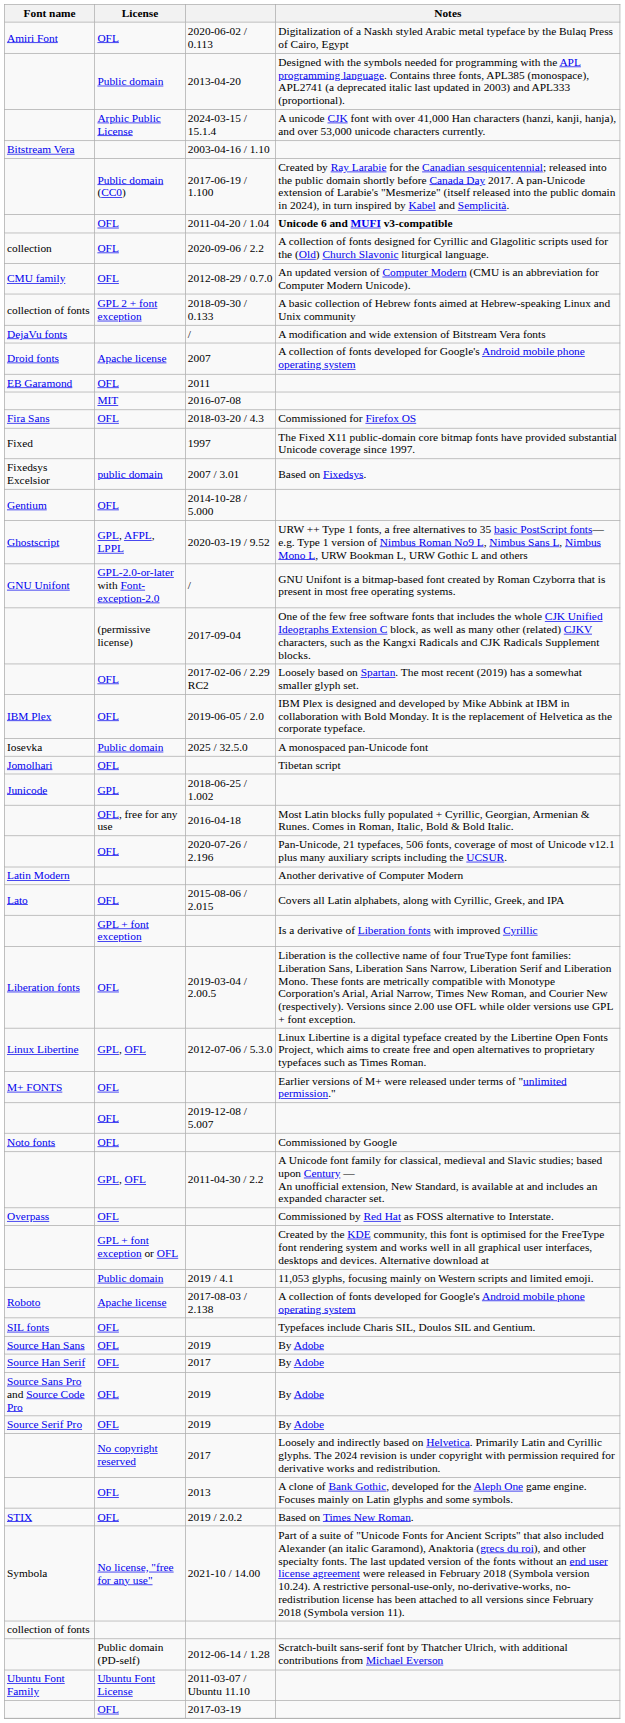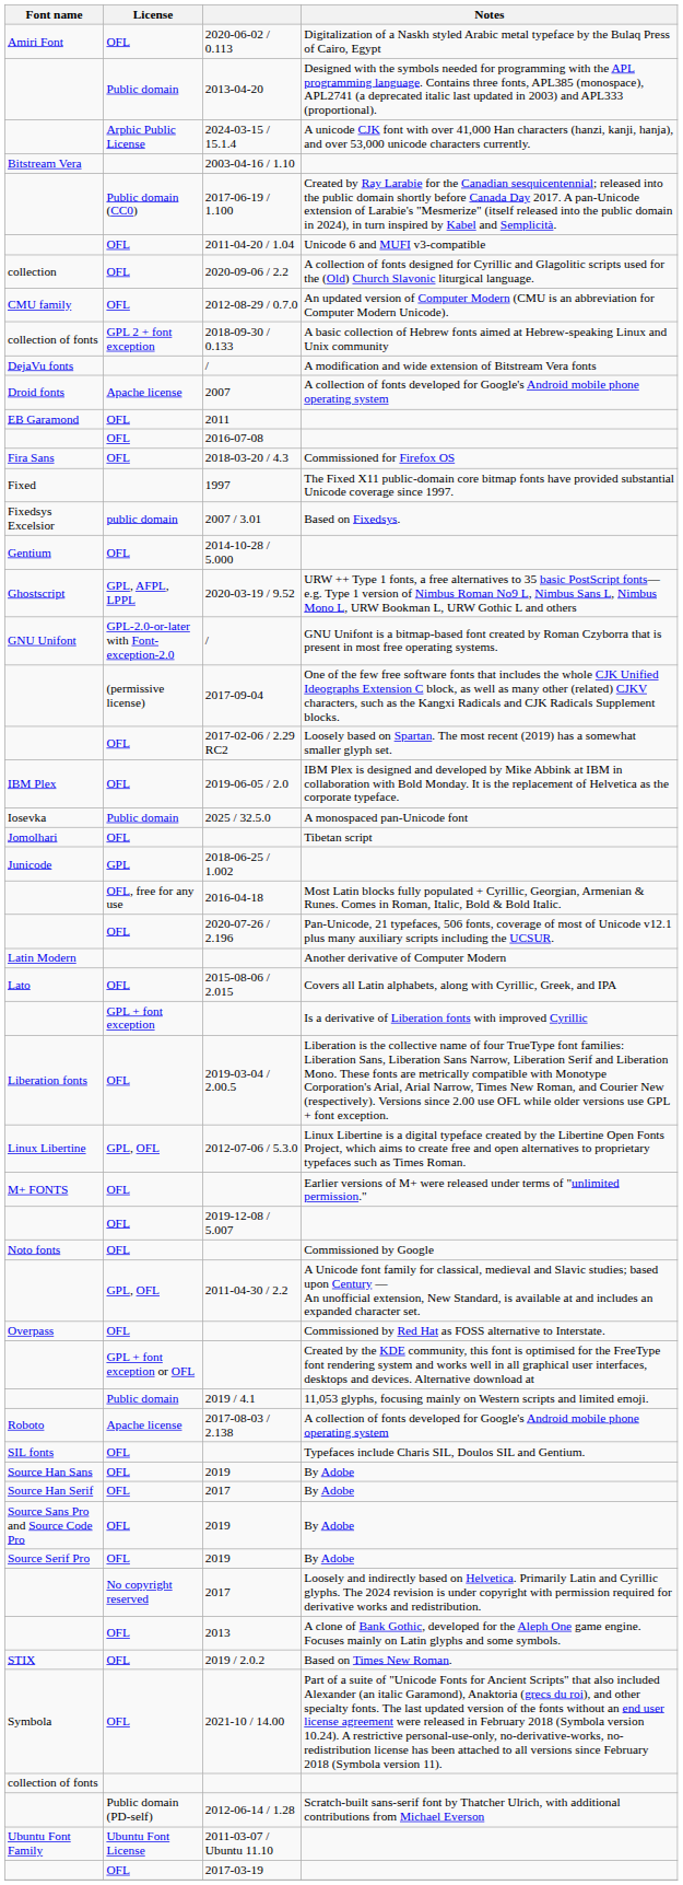2011-04-20 / 1.04 | Notes: bold -> normal
2016-07-08 | License: MIT -> OFL
2021-10 / 14.00 | License: No license, "free for any use" -> OFL
